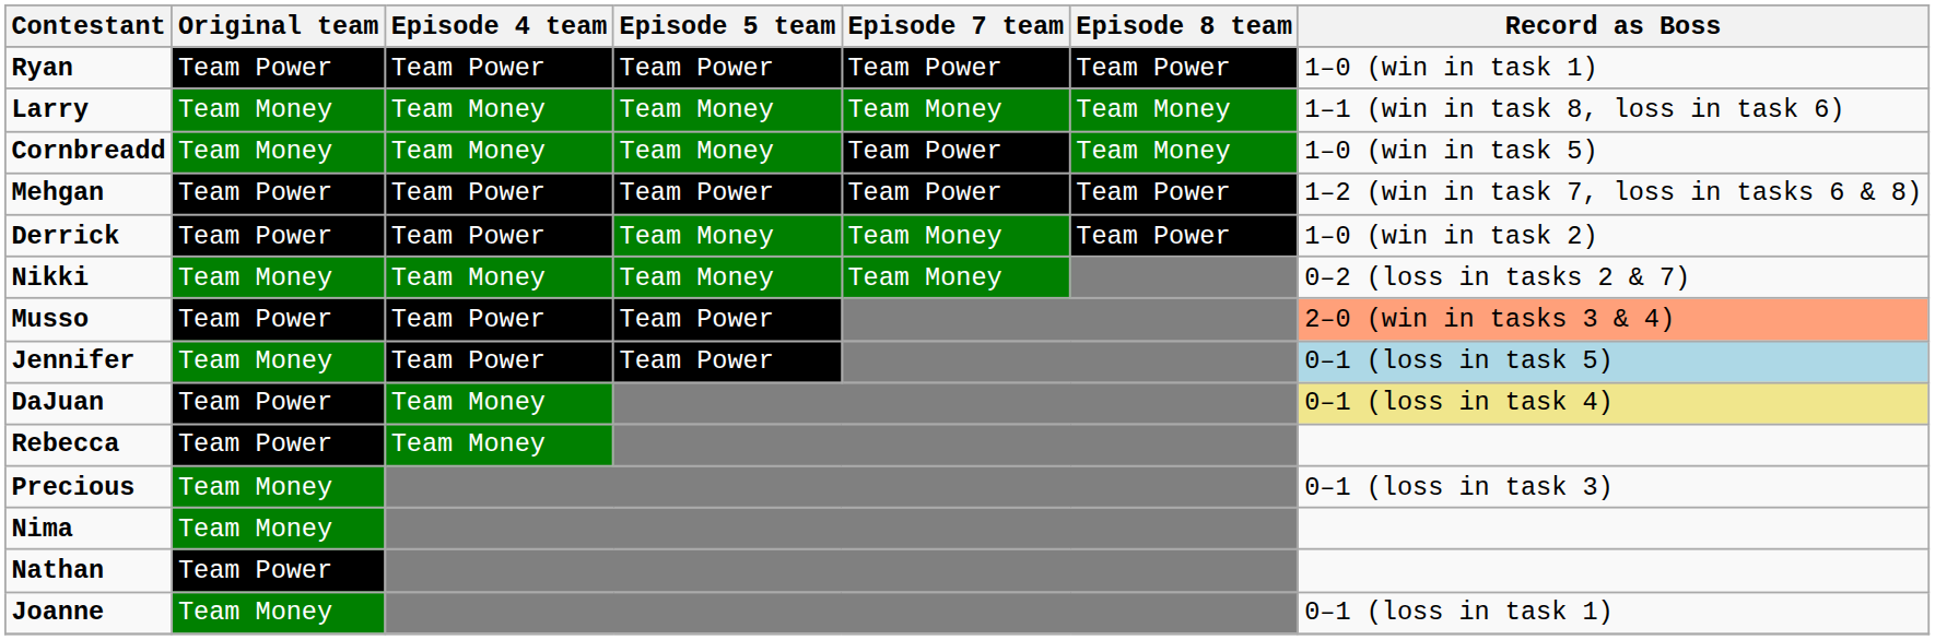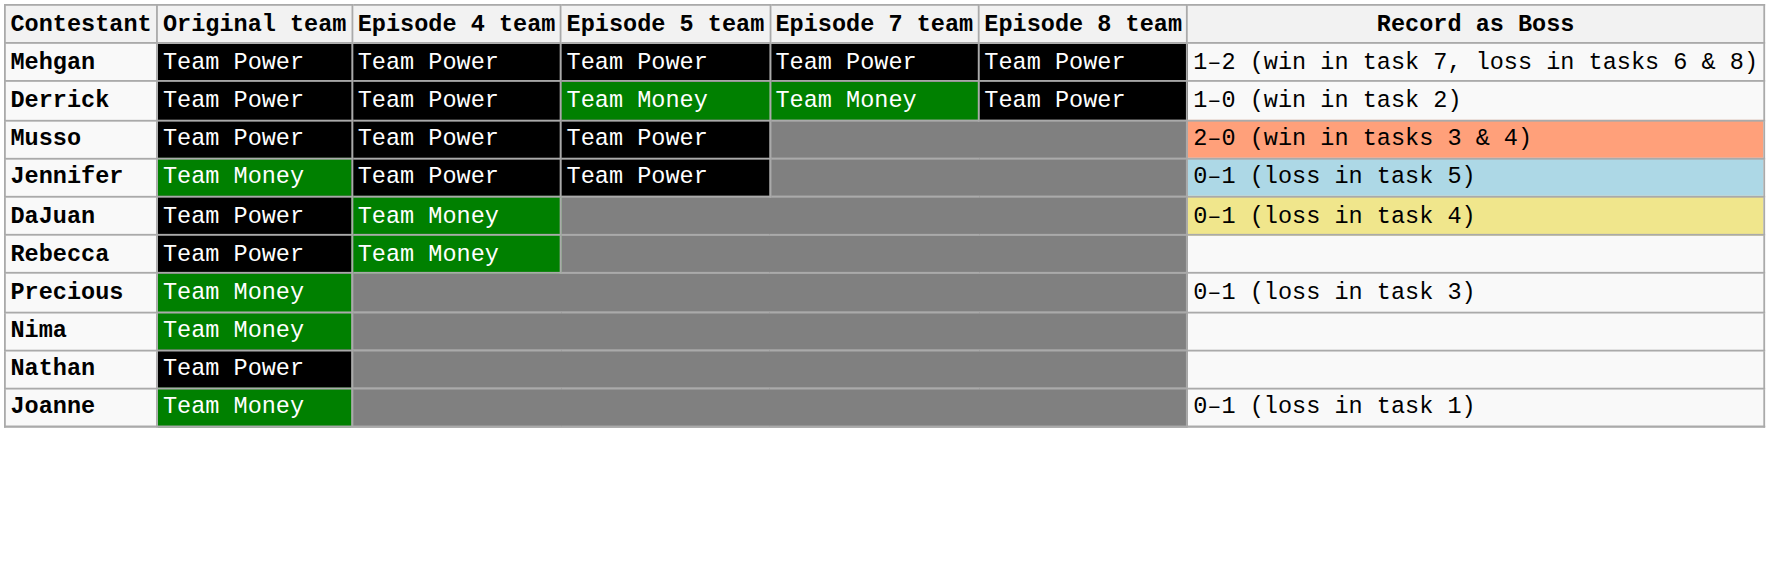- row: Ryan | Team Power | Team Power | Team Power | Team Power | Team Power | 1–0 (win in task 1)
- row: Larry | Team Money | Team Money | Team Money | Team Money | Team Money | 1–1 (win in task 8, loss in task 6)
- row: Cornbreadd | Team Money | Team Money | Team Money | Team Power | Team Money | 1–0 (win in task 5)
- row: Nikki | Team Money | Team Money | Team Money | Team Money | 0–2 (loss in tasks 2 & 7)
